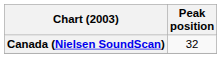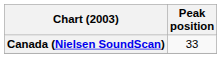Canada (Nielsen SoundScan) | Peak position: 32 -> 33
